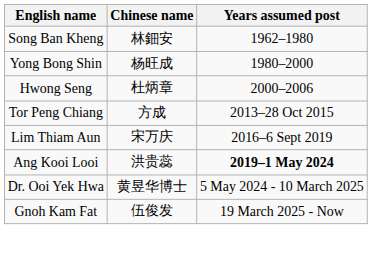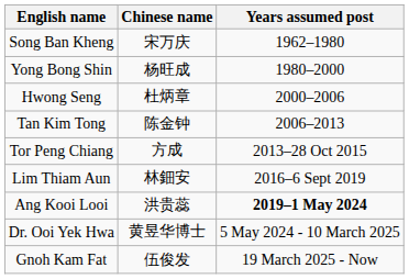Song Ban Kheng | Chinese name: 林鈿安 -> 宋万庆
+ row: Tan Kim Tong | 陈金钟 | 2006–2013
Lim Thiam Aun | Chinese name: 宋万庆 -> 林鈿安
